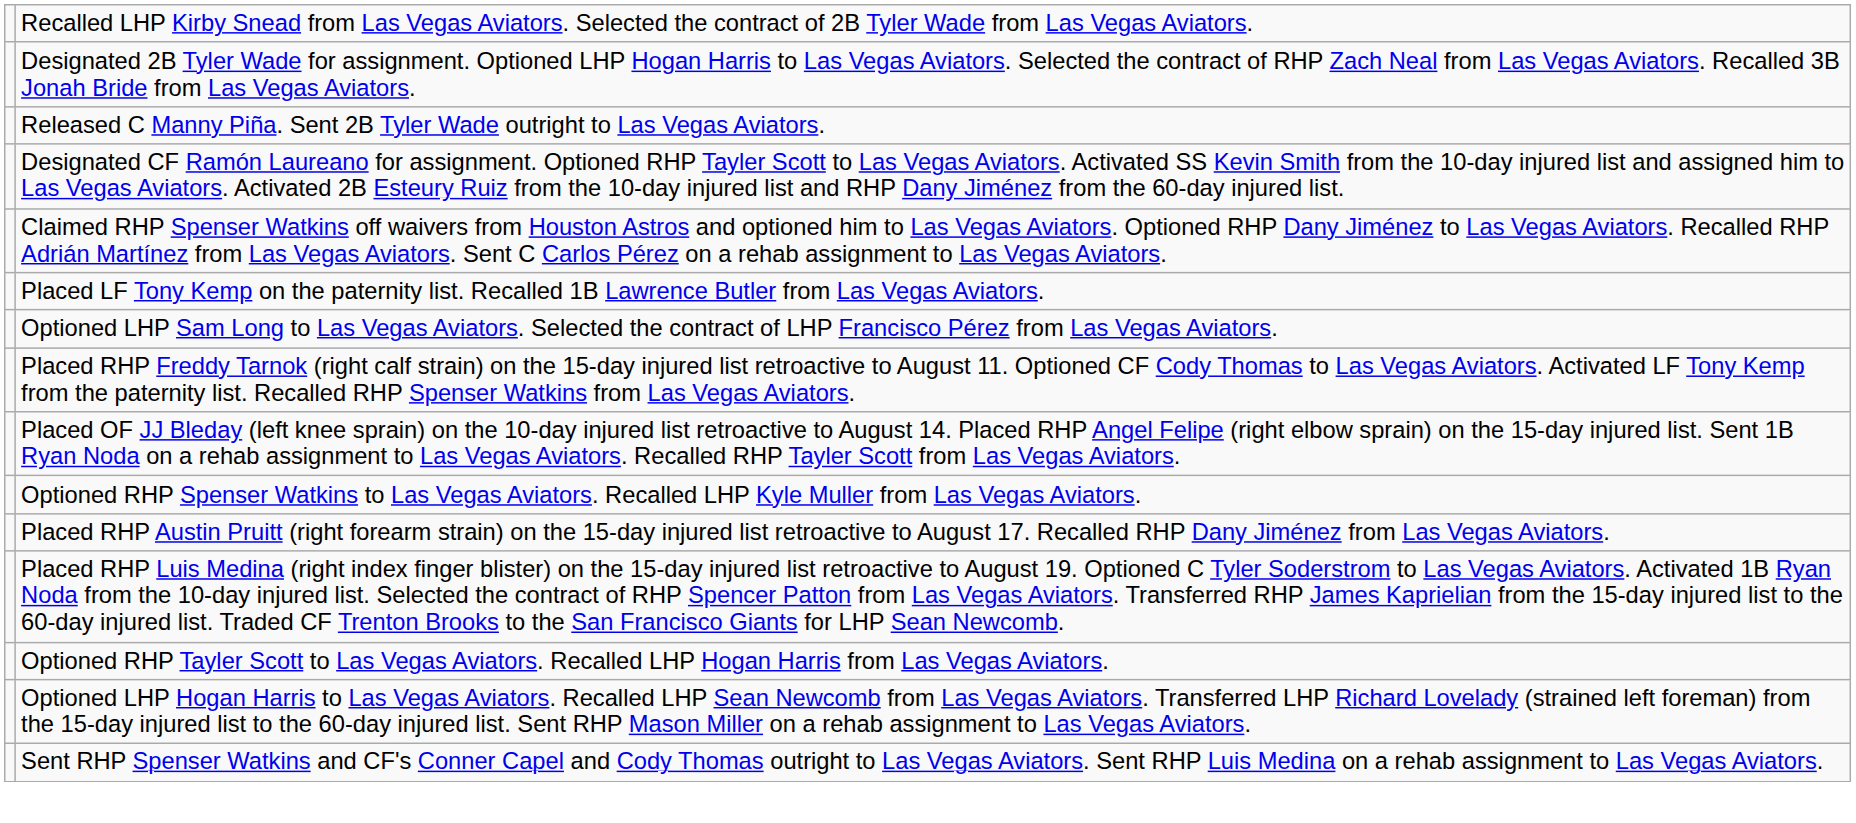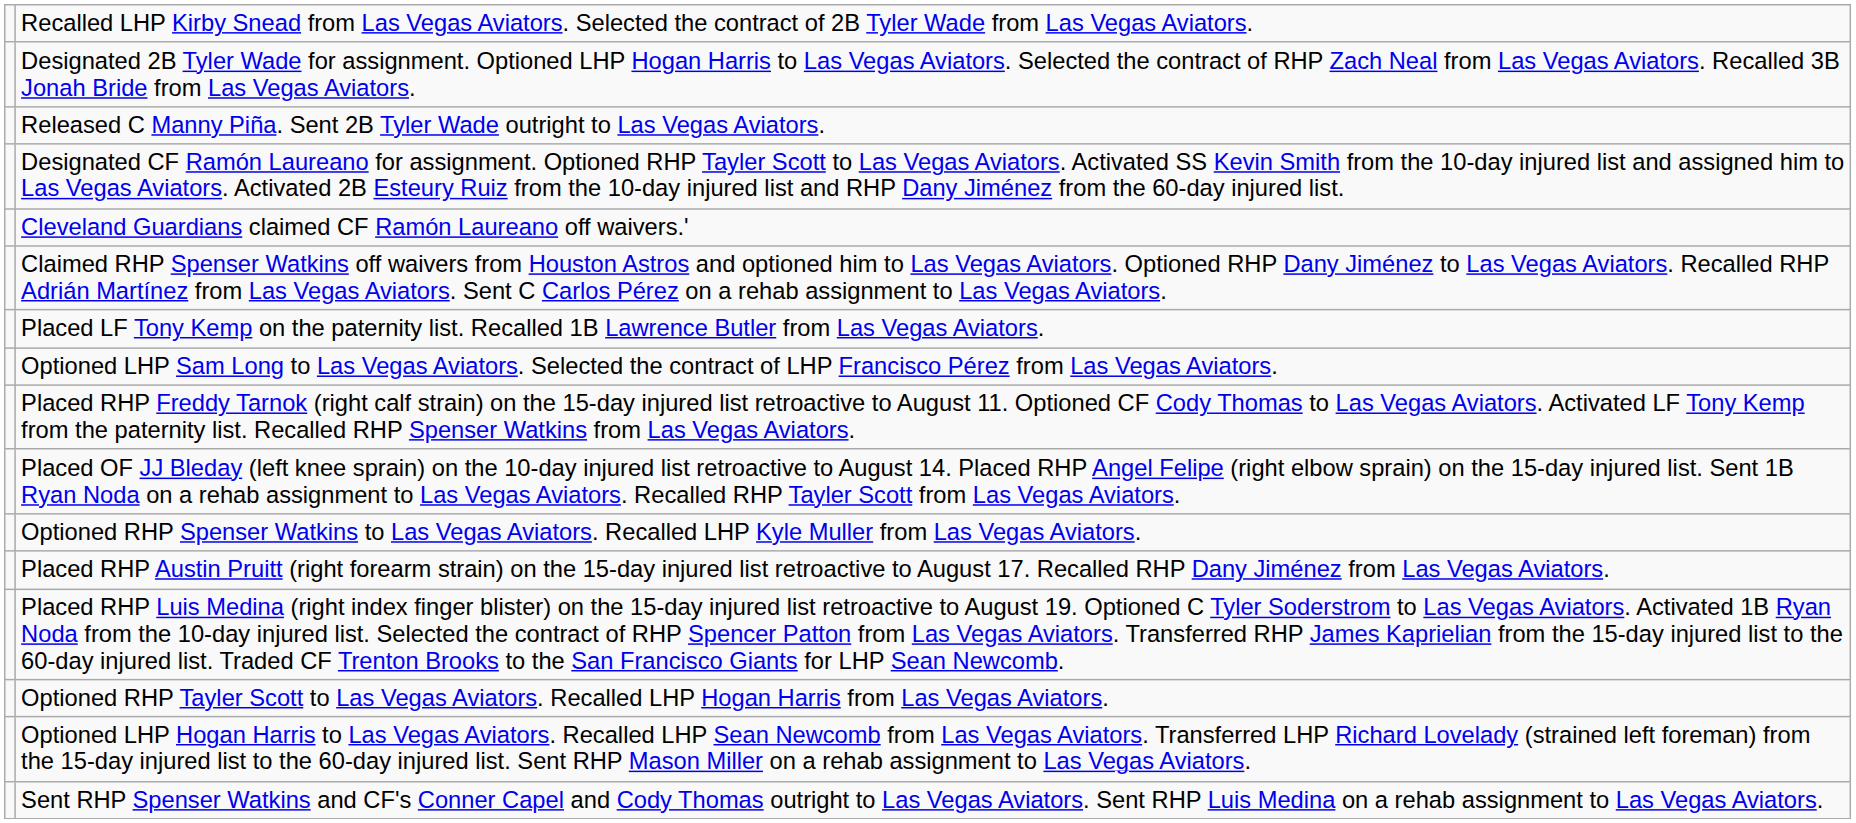+ row: Cleveland Guardians claimed CF Ramón Laureano off waivers.'
